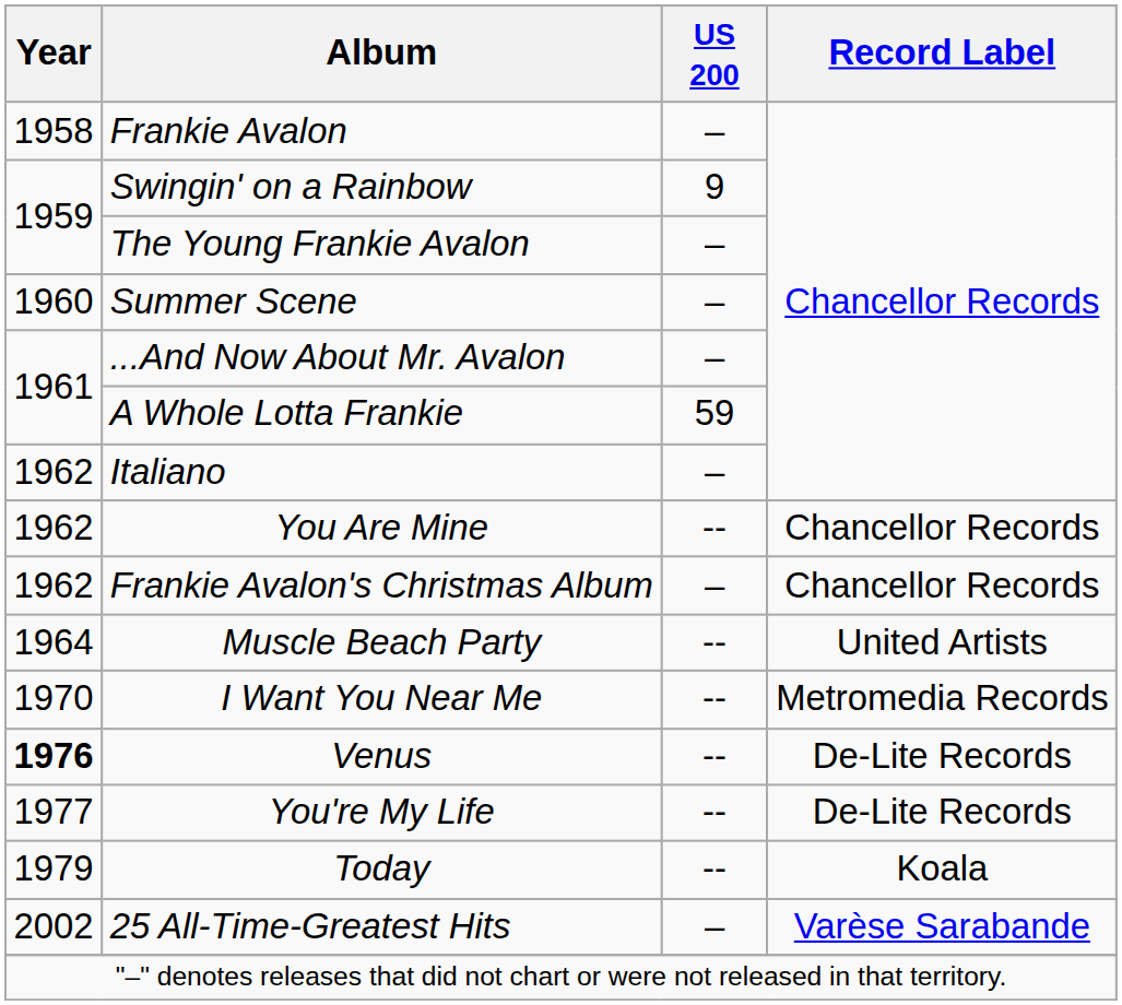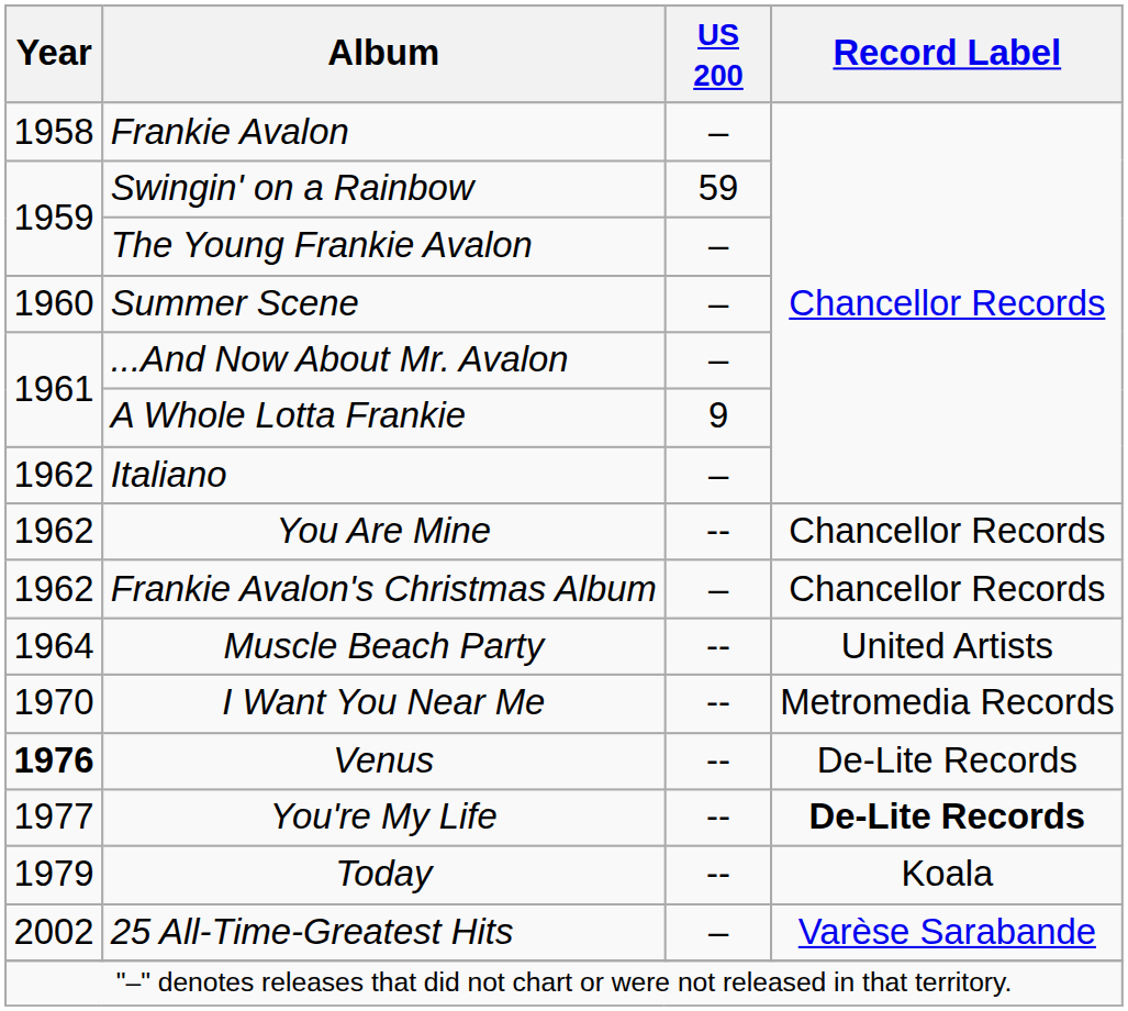Swingin' on a Rainbow | US 200: 9 -> 59
A Whole Lotta Frankie | US 200: 59 -> 9
You're My Life | Record Label: normal -> bold
